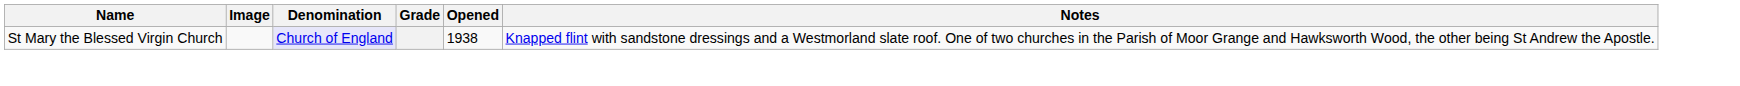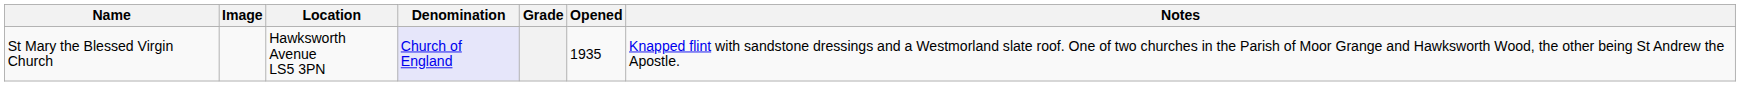+ column: Location | Hawksworth Avenue LS5 3PN
St Mary the Blessed Virgin Church | Opened: 1938 -> 1935
